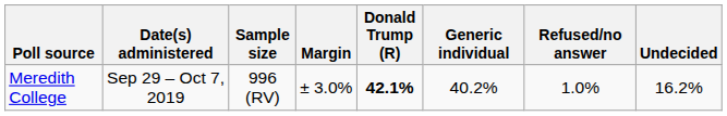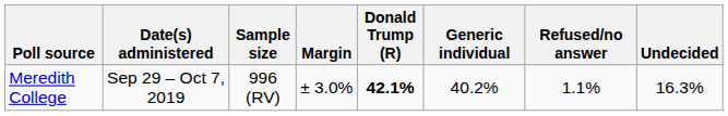Meredith College | Refused/no answer: 1.0% -> 1.1%
Meredith College | Undecided: 16.2% -> 16.3%
